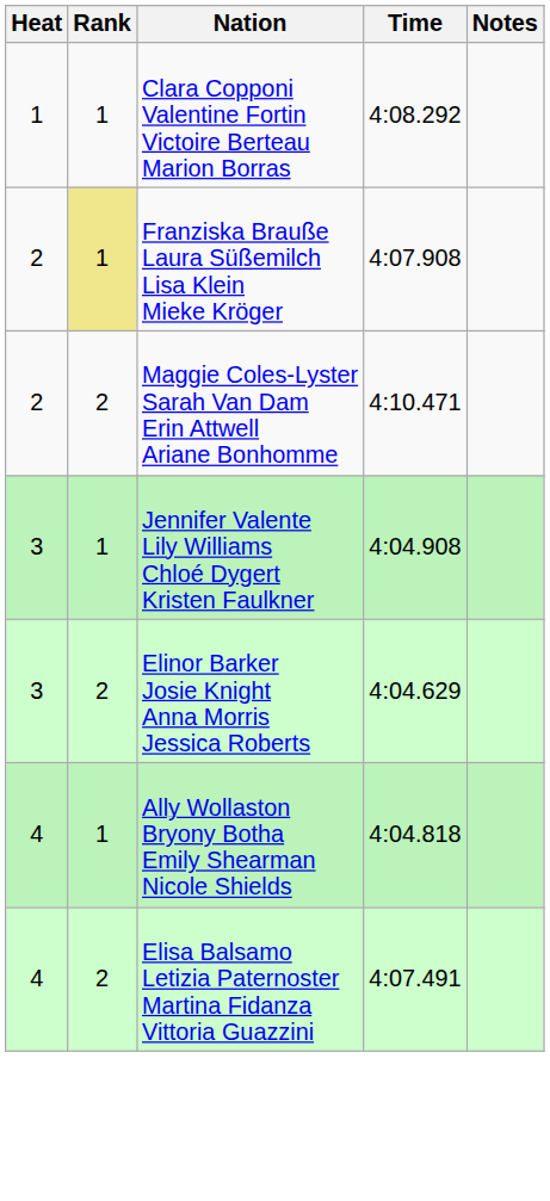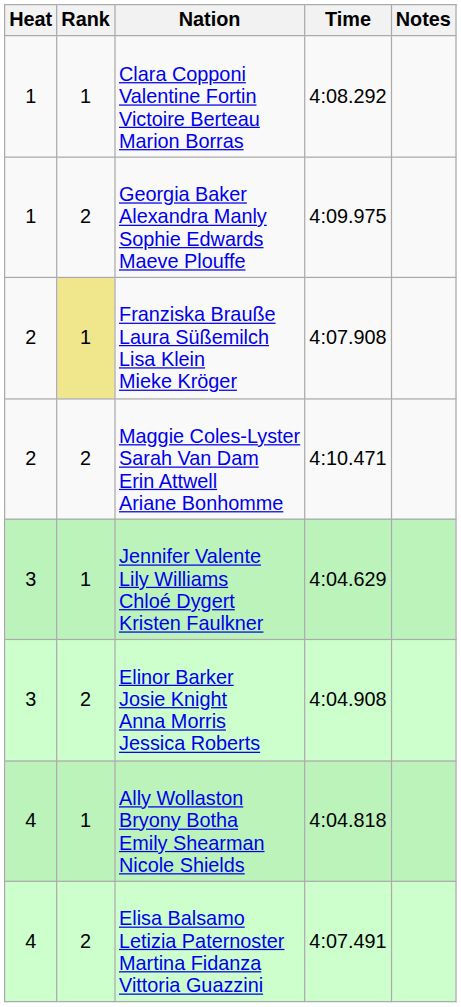+ row: 1 | 2 | Georgia Baker Alexandra Manly Sophie Edwards Maeve Plouffe | 4:09.975
Jennifer Valente Lily Williams Chloé Dygert Kristen Faulkner | Time: 4:04.908 -> 4:04.629
Elinor Barker Josie Knight Anna Morris Jessica Roberts | Time: 4:04.629 -> 4:04.908
